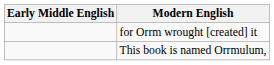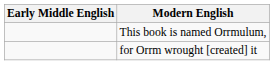rows swapped: This book is named Orrmulum, <-> for Orrm wrought [created] it
